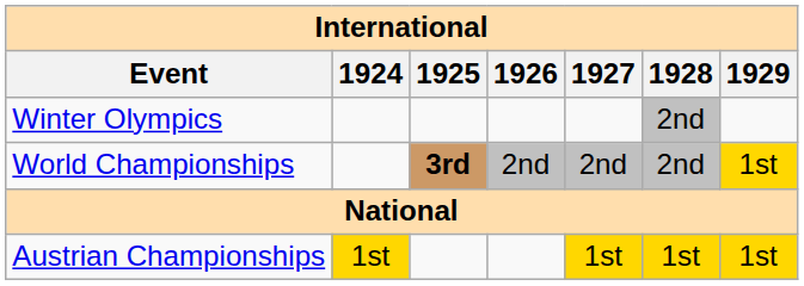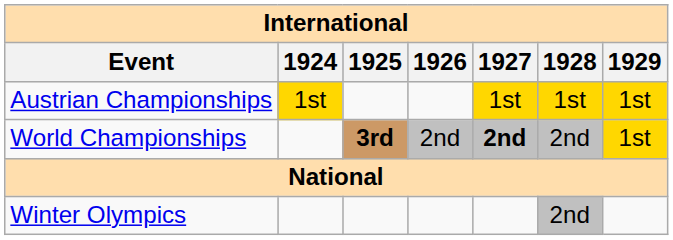rows swapped: Winter Olympics <-> Austrian Championships
World Championships | 1927: normal -> bold
